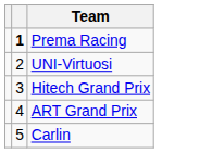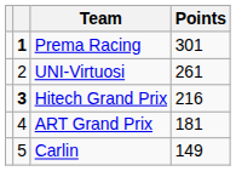+ column: Points | 301 | 261 | 216 | 181 | 149
Hitech Grand Prix | column 2: normal -> bold
